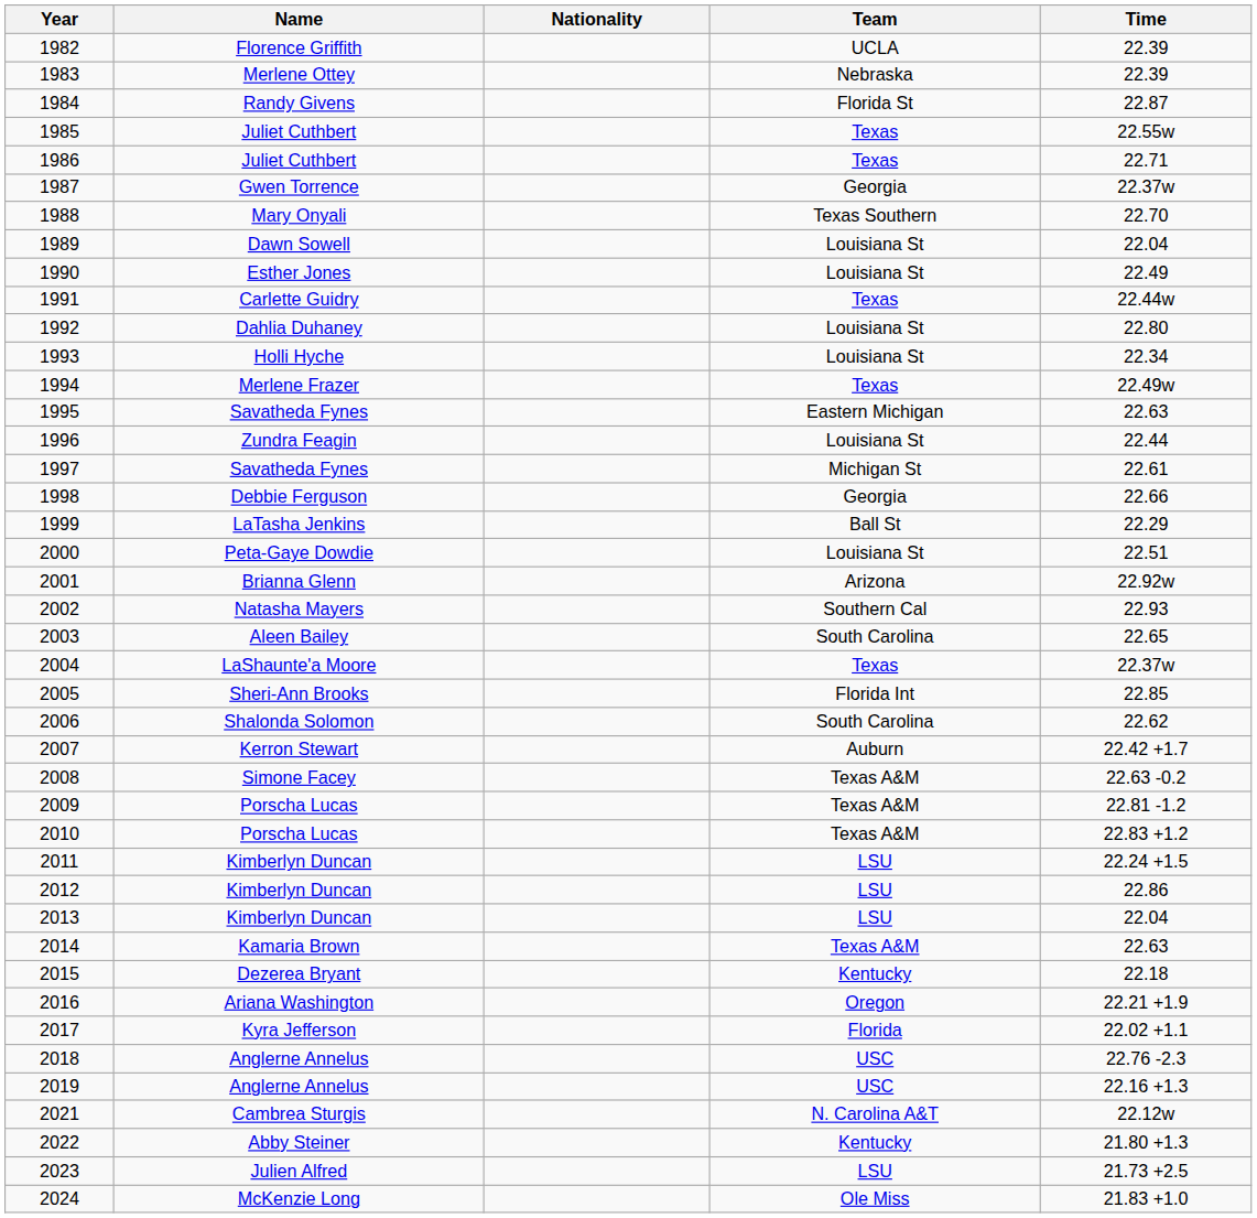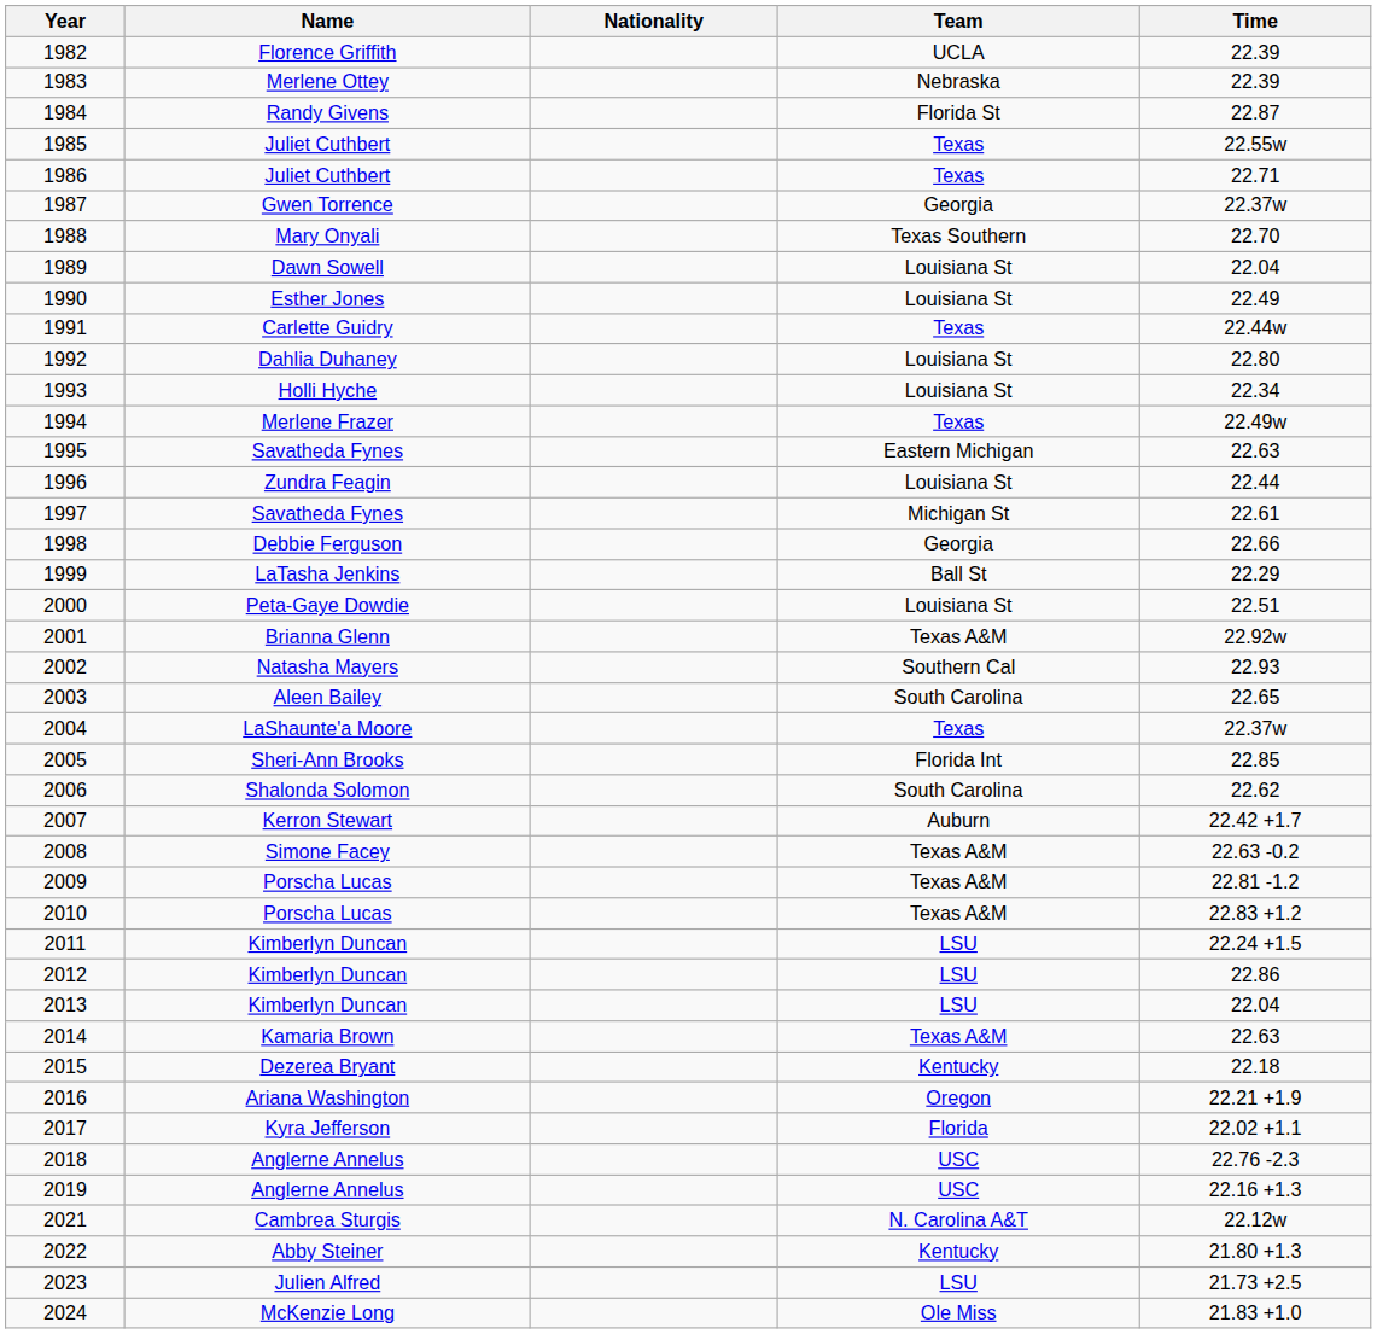2001 | Team: Arizona -> Texas A&M
